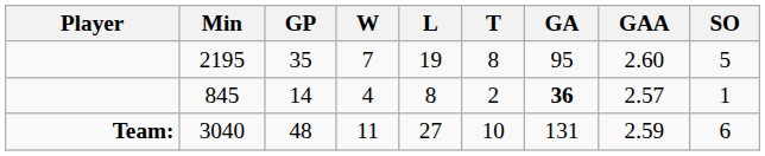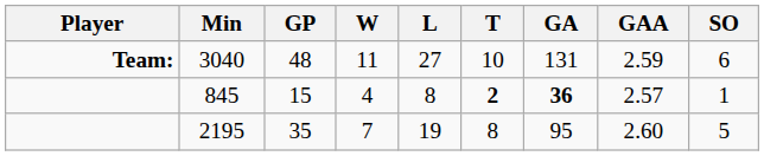rows swapped: 2195 <-> 3040
845 | GP: 14 -> 15
845 | T: normal -> bold
